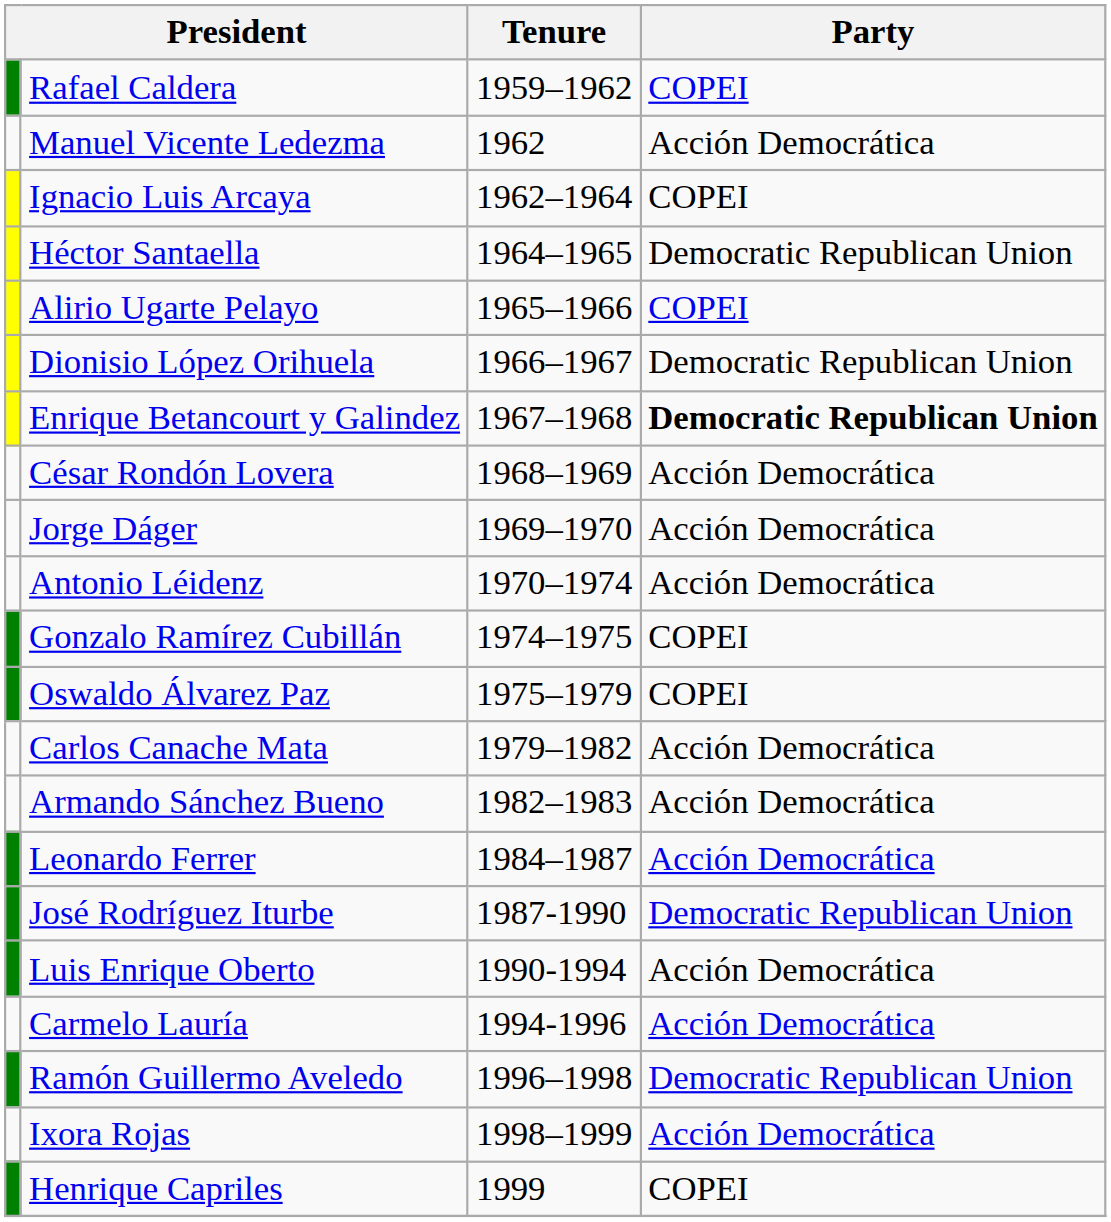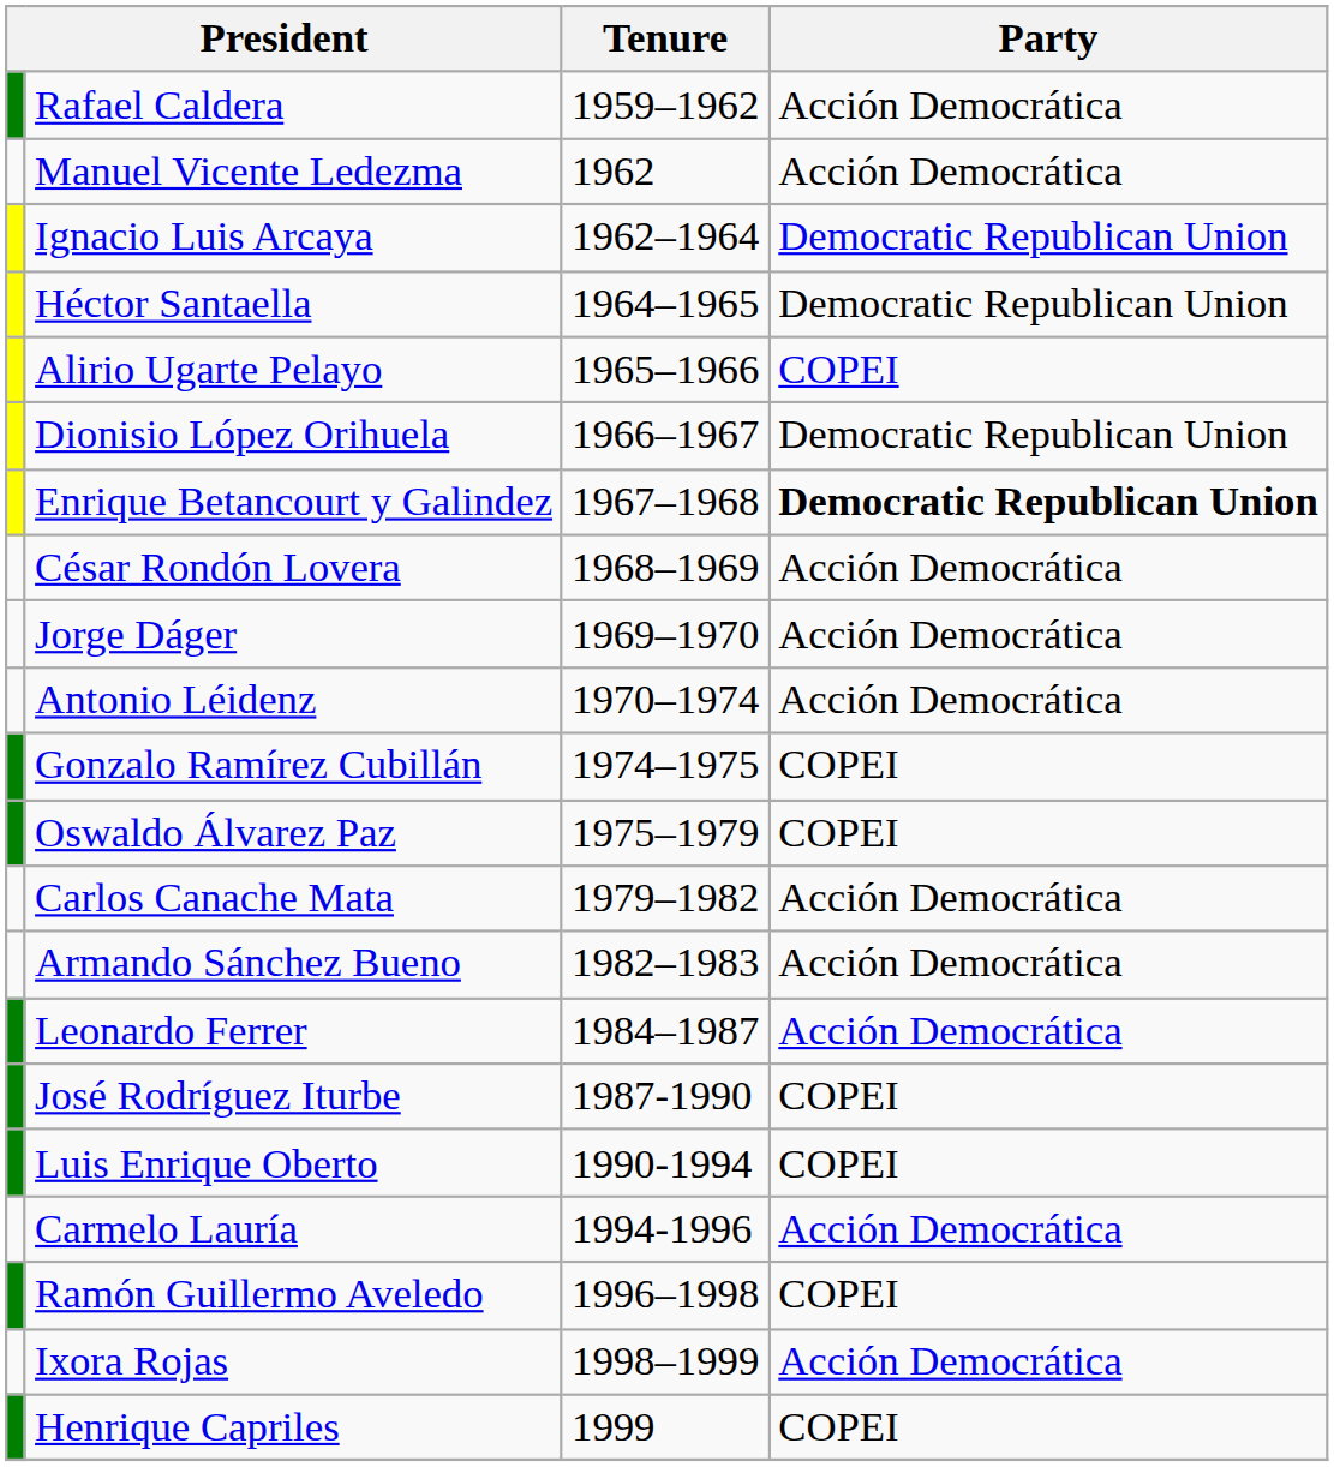Rafael Caldera | Party: COPEI -> Acción Democrática
Ignacio Luis Arcaya | Party: COPEI -> Democratic Republican Union
José Rodríguez Iturbe | Party: Democratic Republican Union -> COPEI
Luis Enrique Oberto | Party: Acción Democrática -> COPEI
Ramón Guillermo Aveledo | Party: Democratic Republican Union -> COPEI
